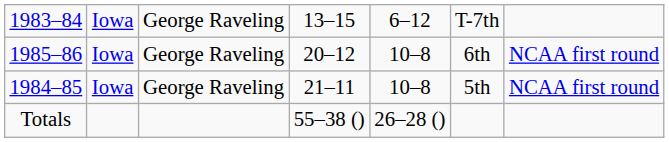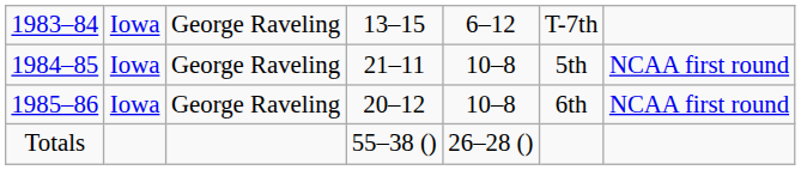rows swapped: 1984–85 <-> 1985–86
